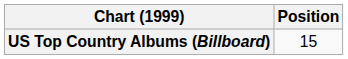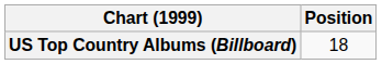US Top Country Albums (Billboard) | Position: 15 -> 18
